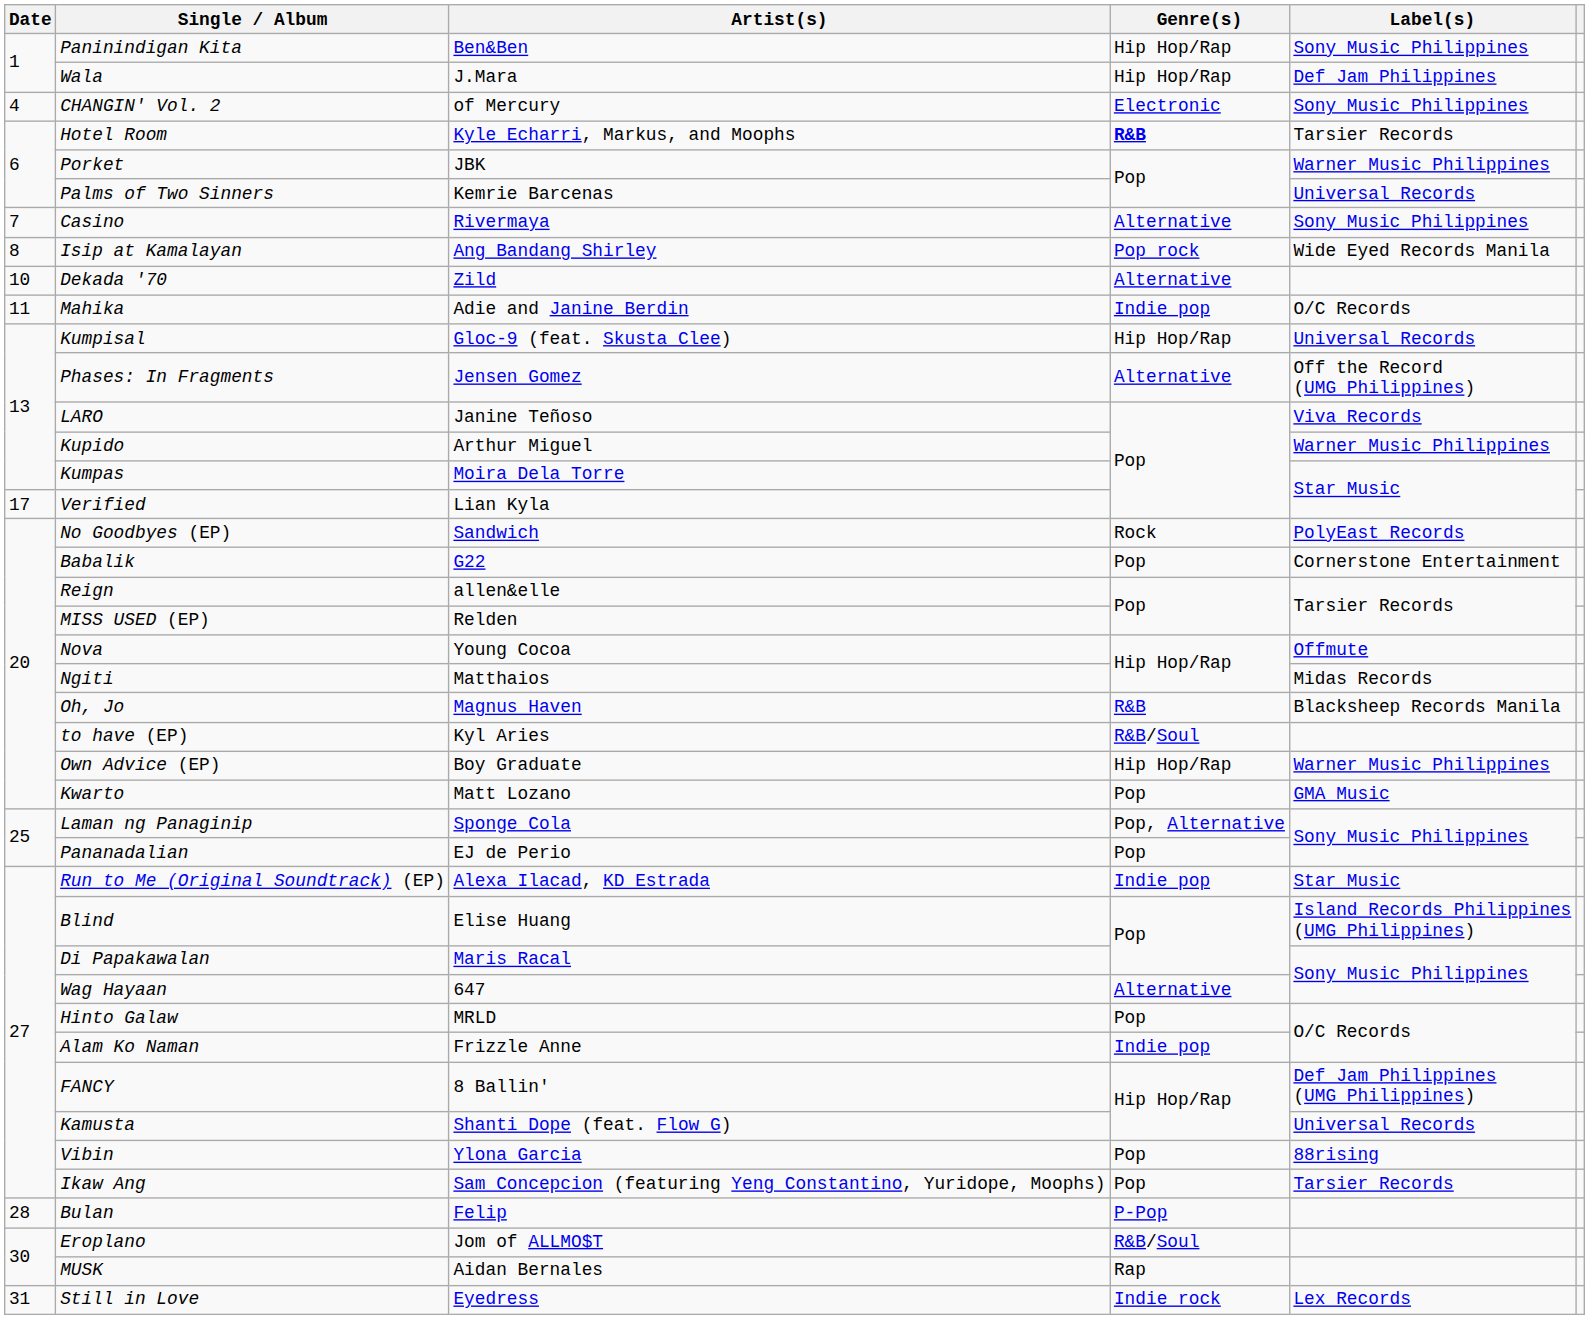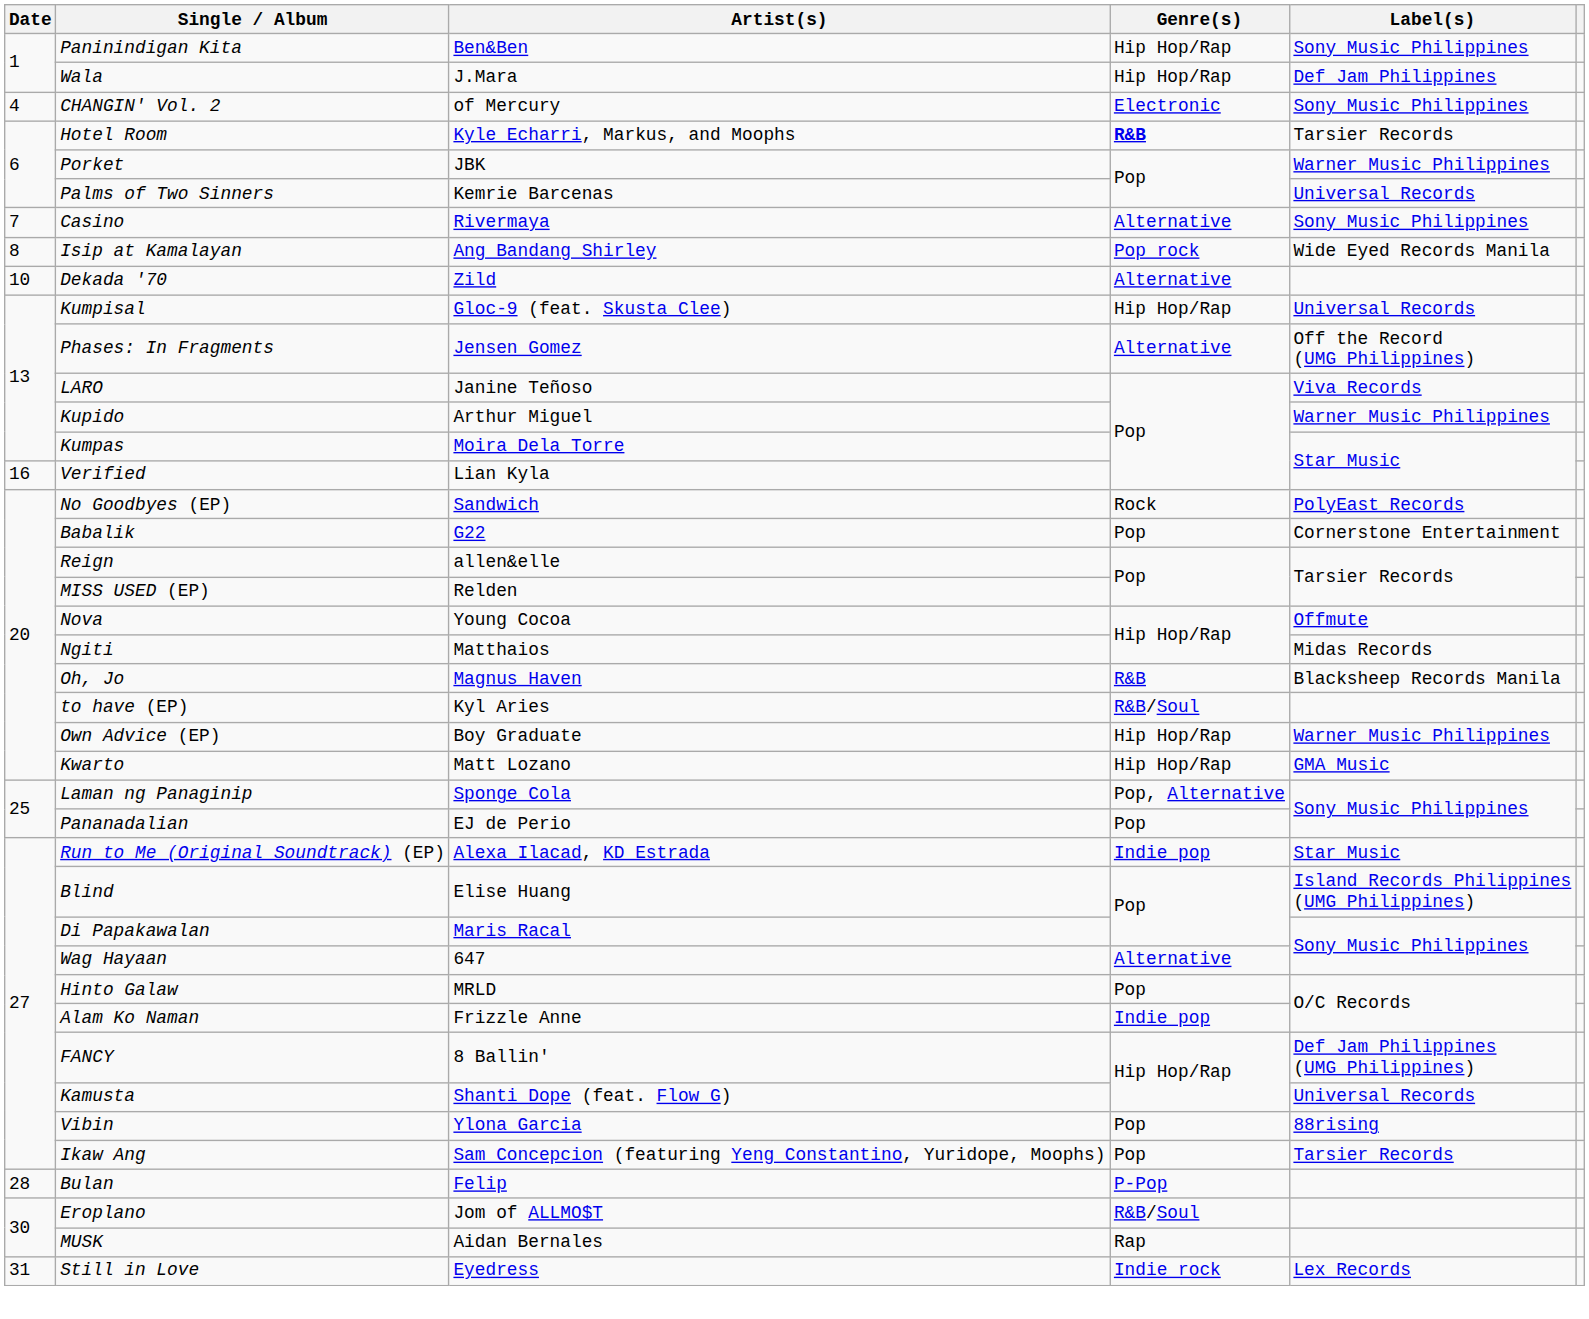- row: 11 | Mahika | Adie and Janine Berdin | Indie pop | O/C Records
Verified | Date: 17 -> 16
Kwarto | Genre(s): Pop -> Hip Hop/Rap
